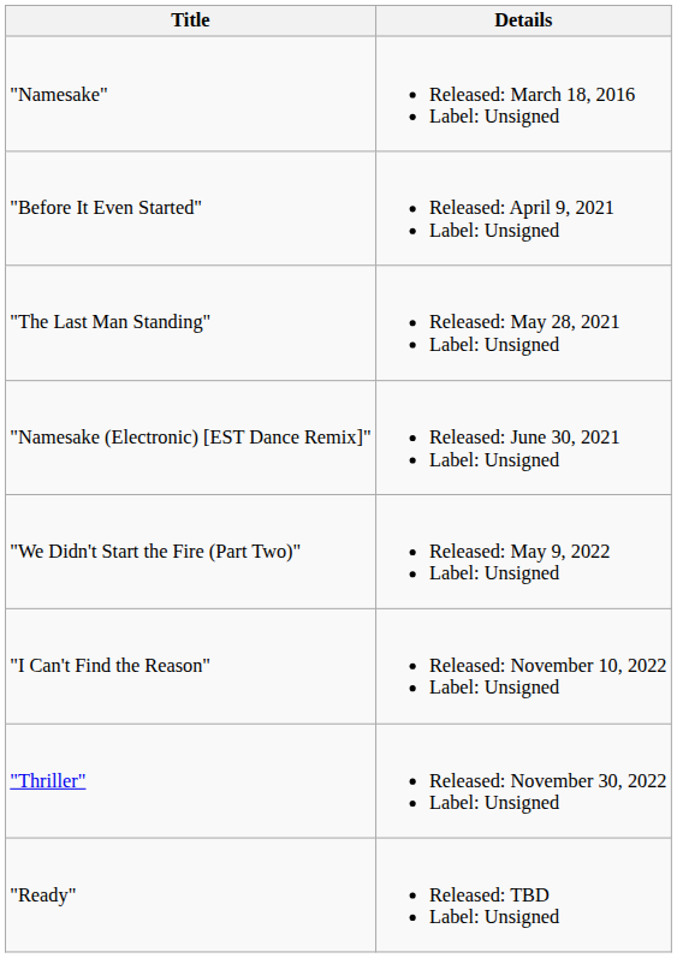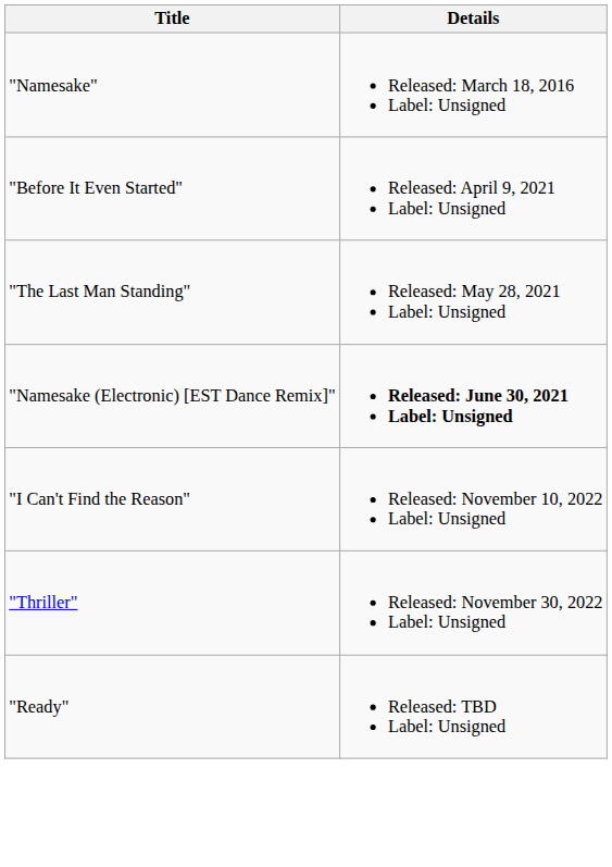"Namesake (Electronic) [EST Dance Remix]" | Details: normal -> bold
- row: "We Didn't Start the Fire (Part Two)" | Released: May 9, 2022 Label: Unsigned
